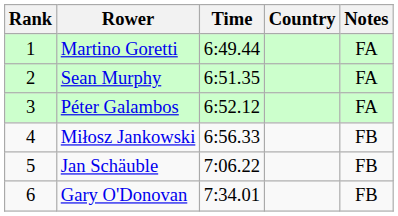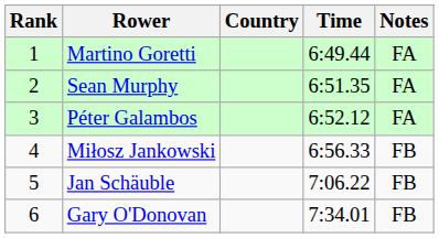columns swapped: Country <-> Time
